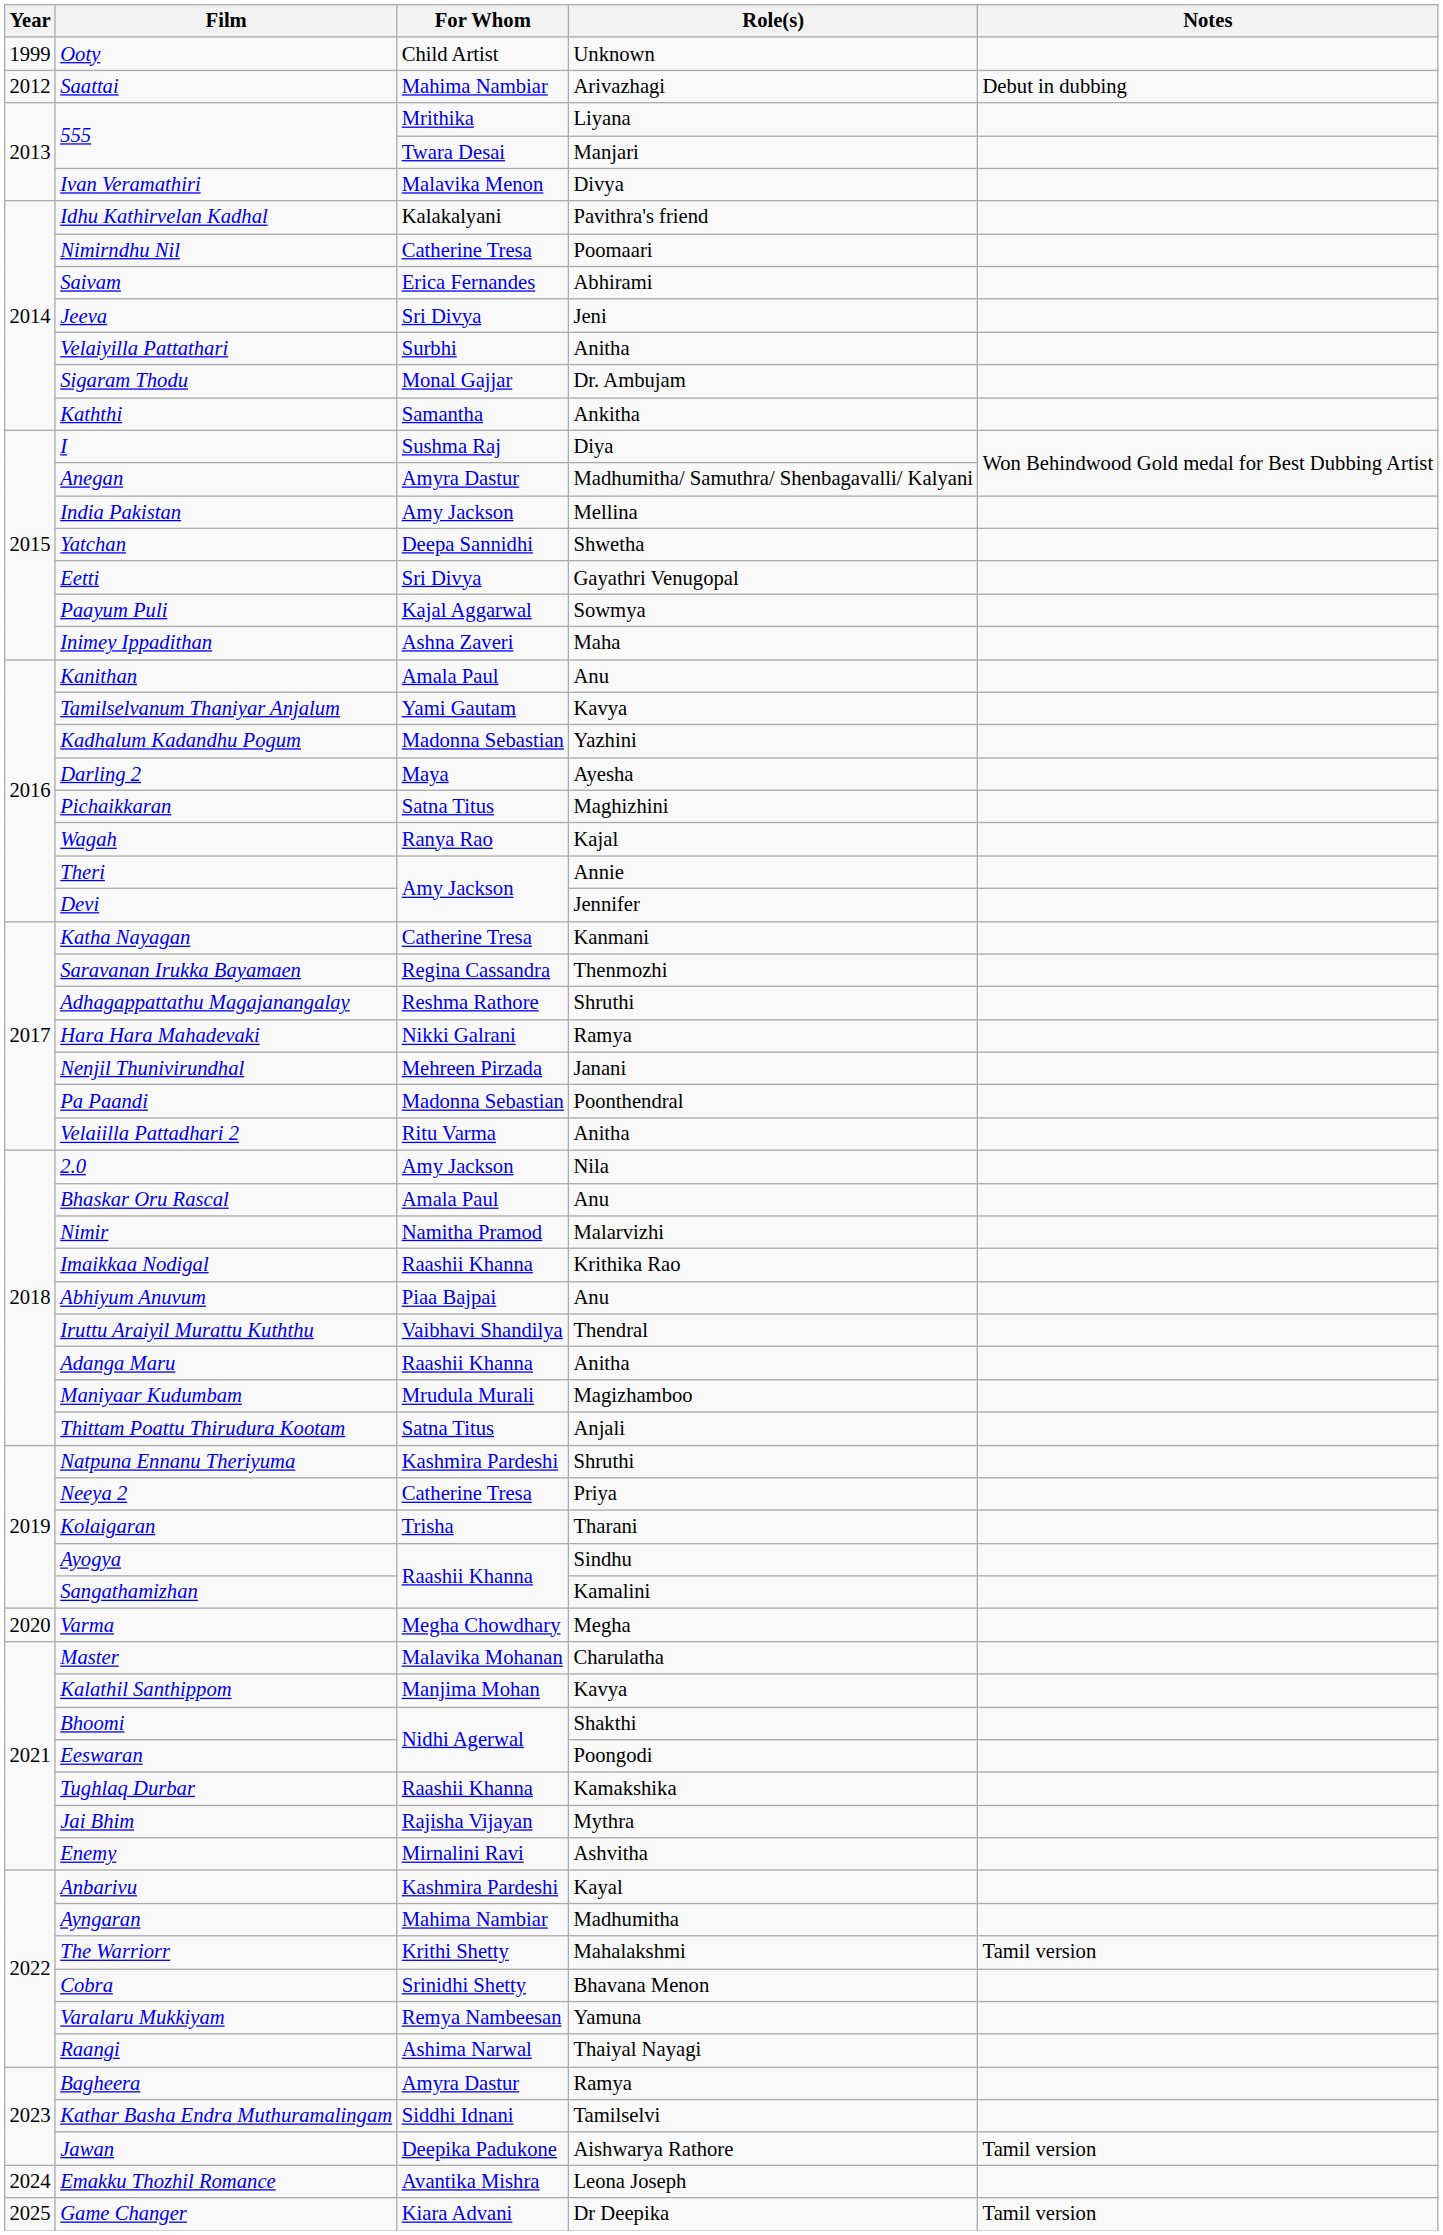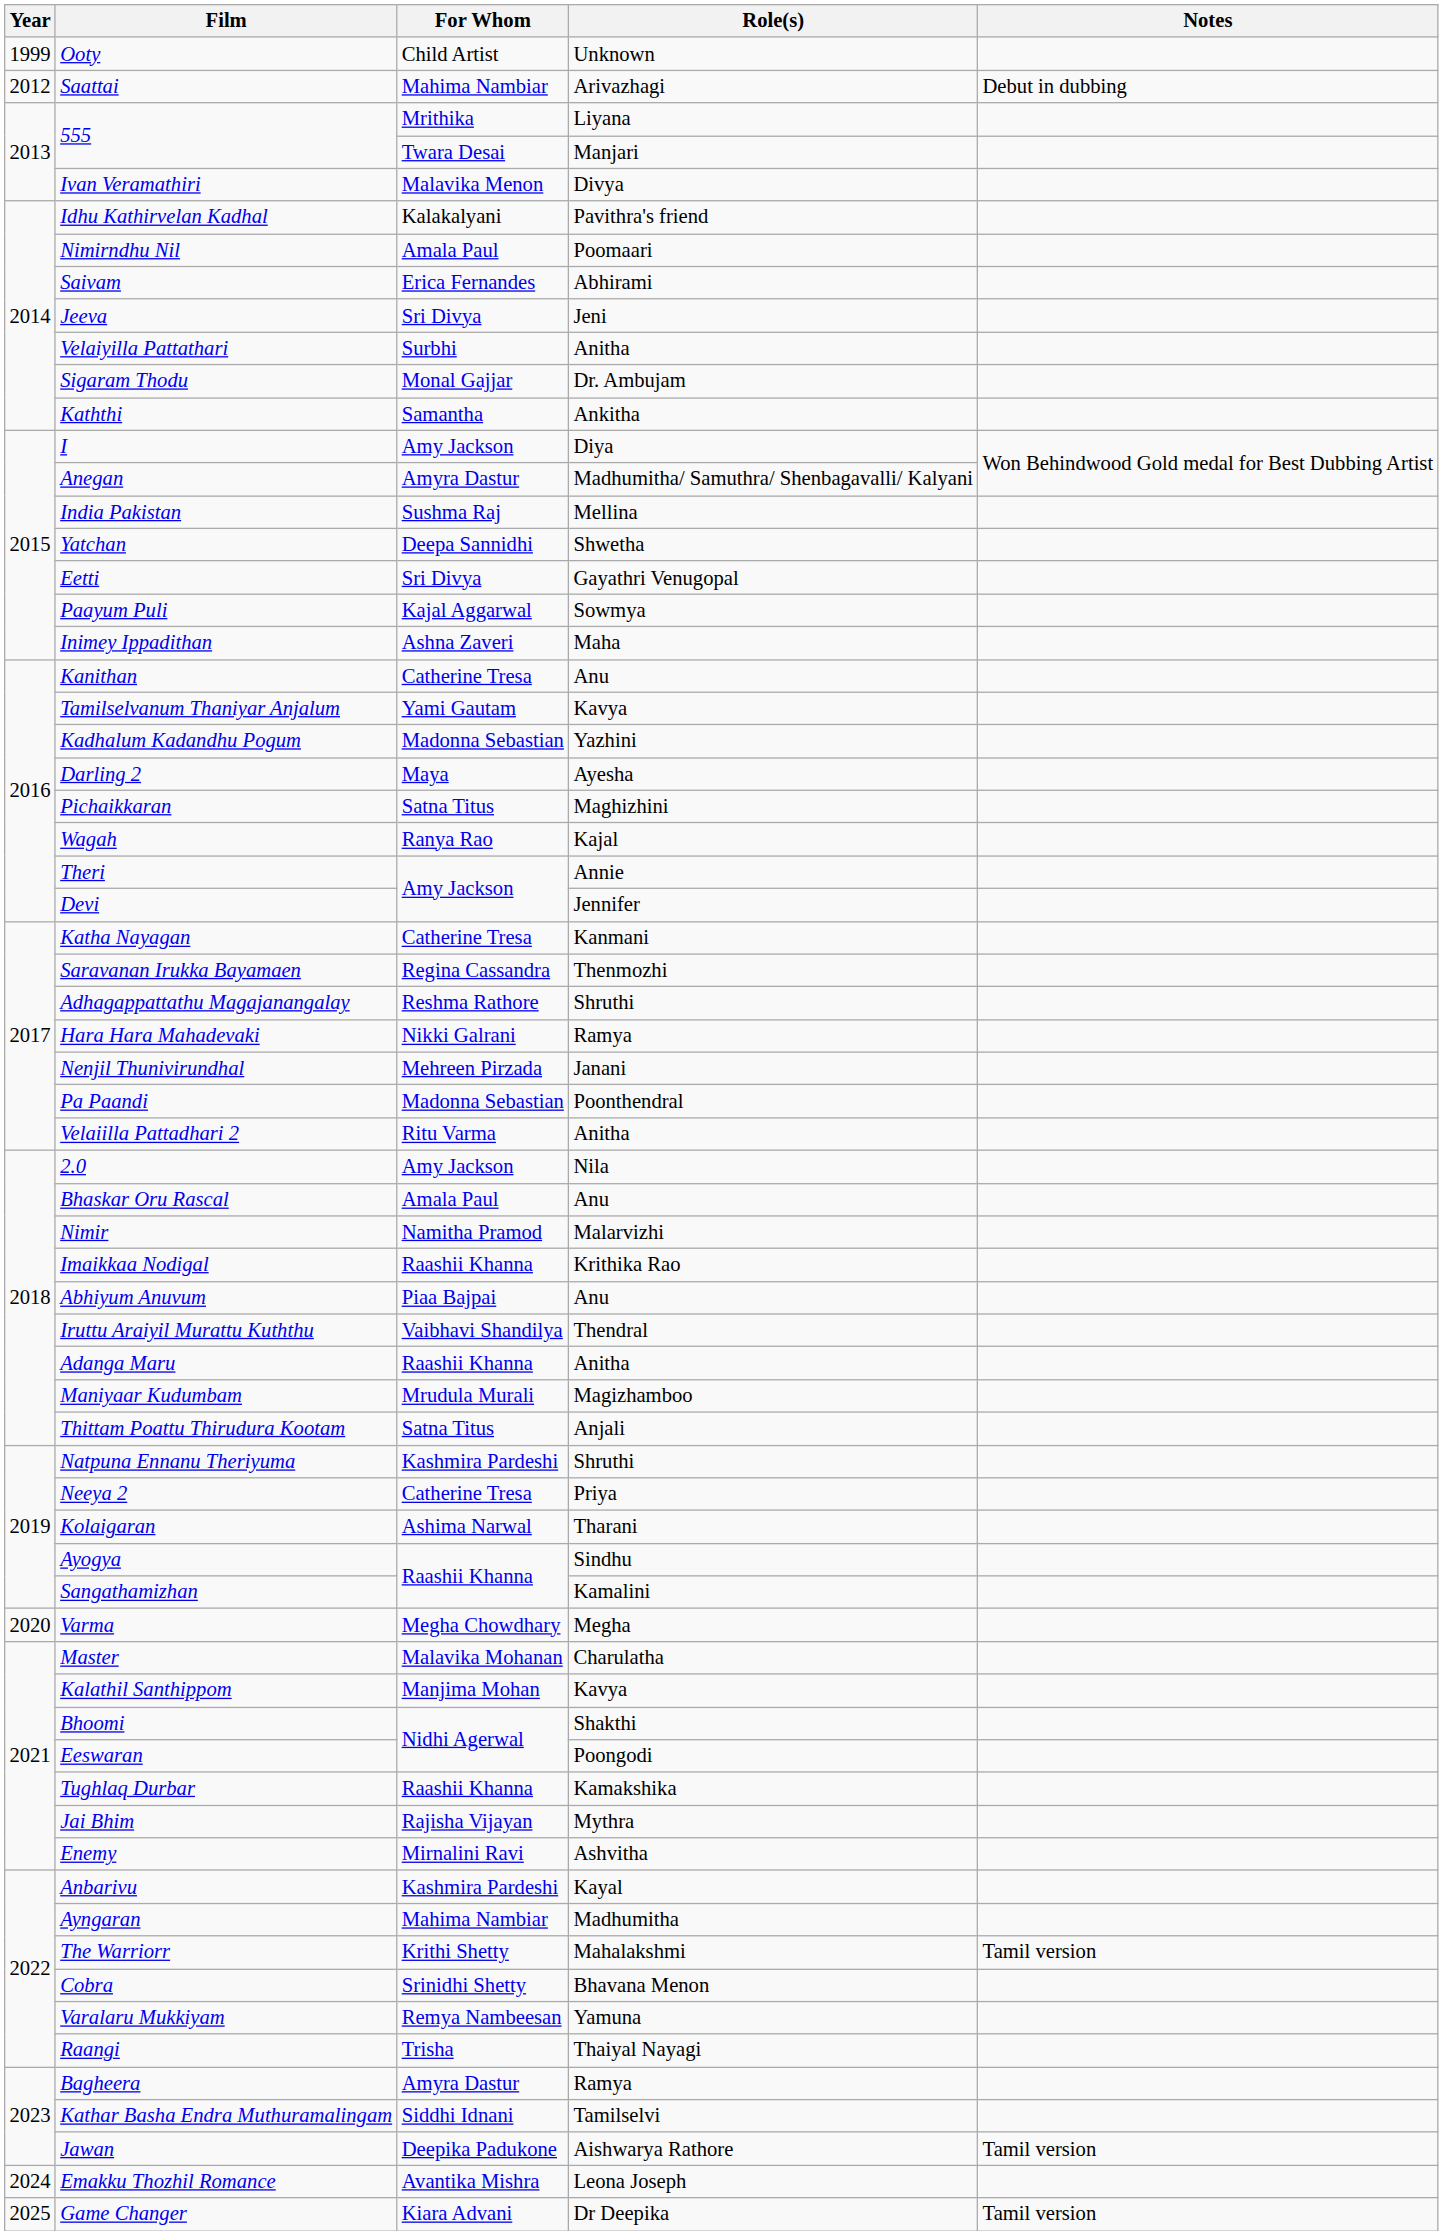Nimirndhu Nil | For Whom: Catherine Tresa -> Amala Paul
I | For Whom: Sushma Raj -> Amy Jackson
India Pakistan | For Whom: Amy Jackson -> Sushma Raj
Kanithan | For Whom: Amala Paul -> Catherine Tresa
Kolaigaran | For Whom: Trisha -> Ashima Narwal
Raangi | For Whom: Ashima Narwal -> Trisha
